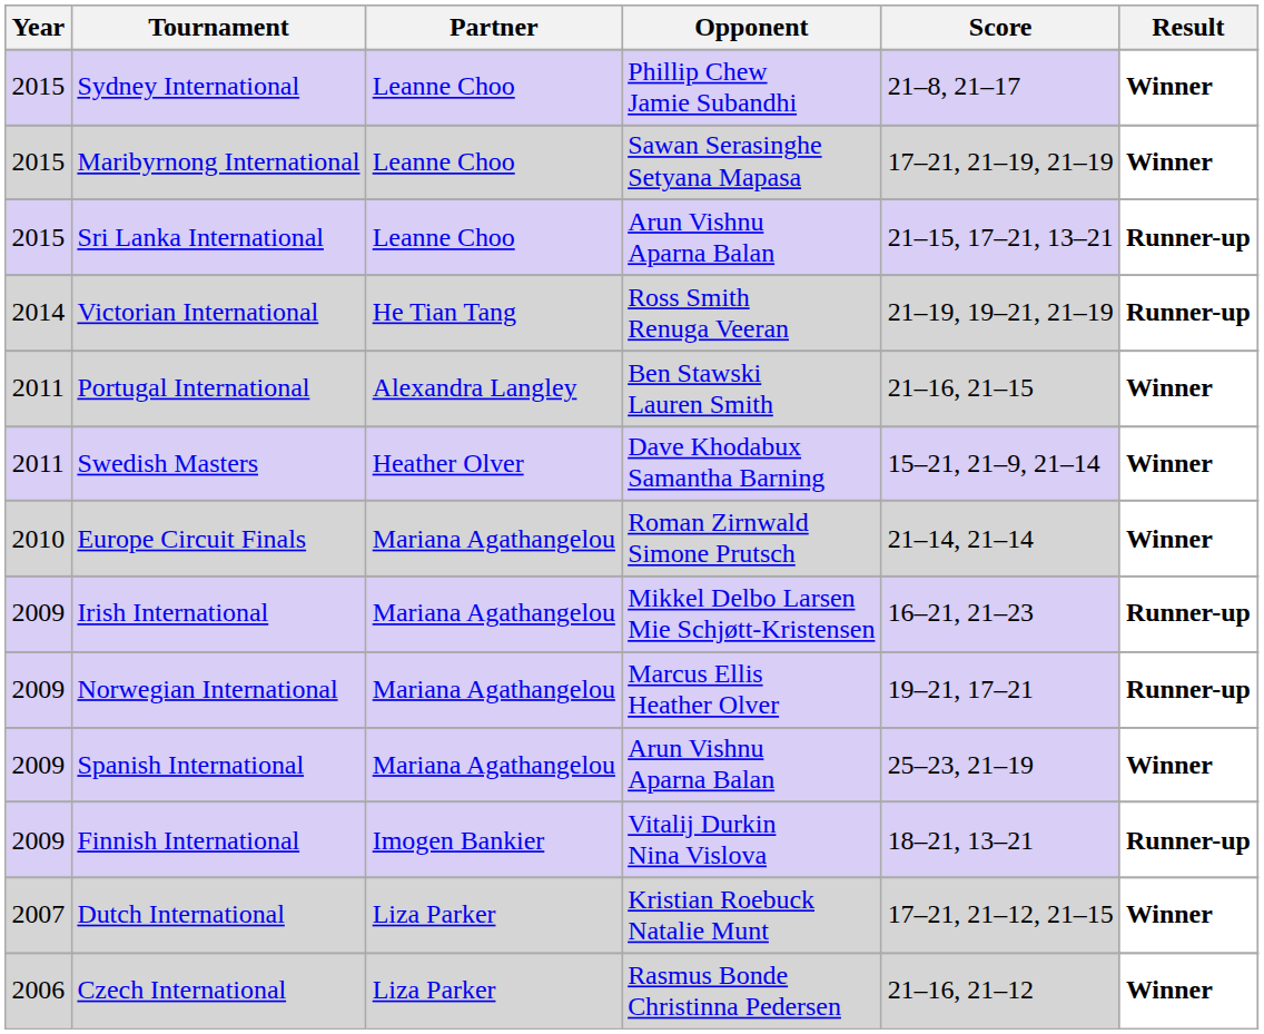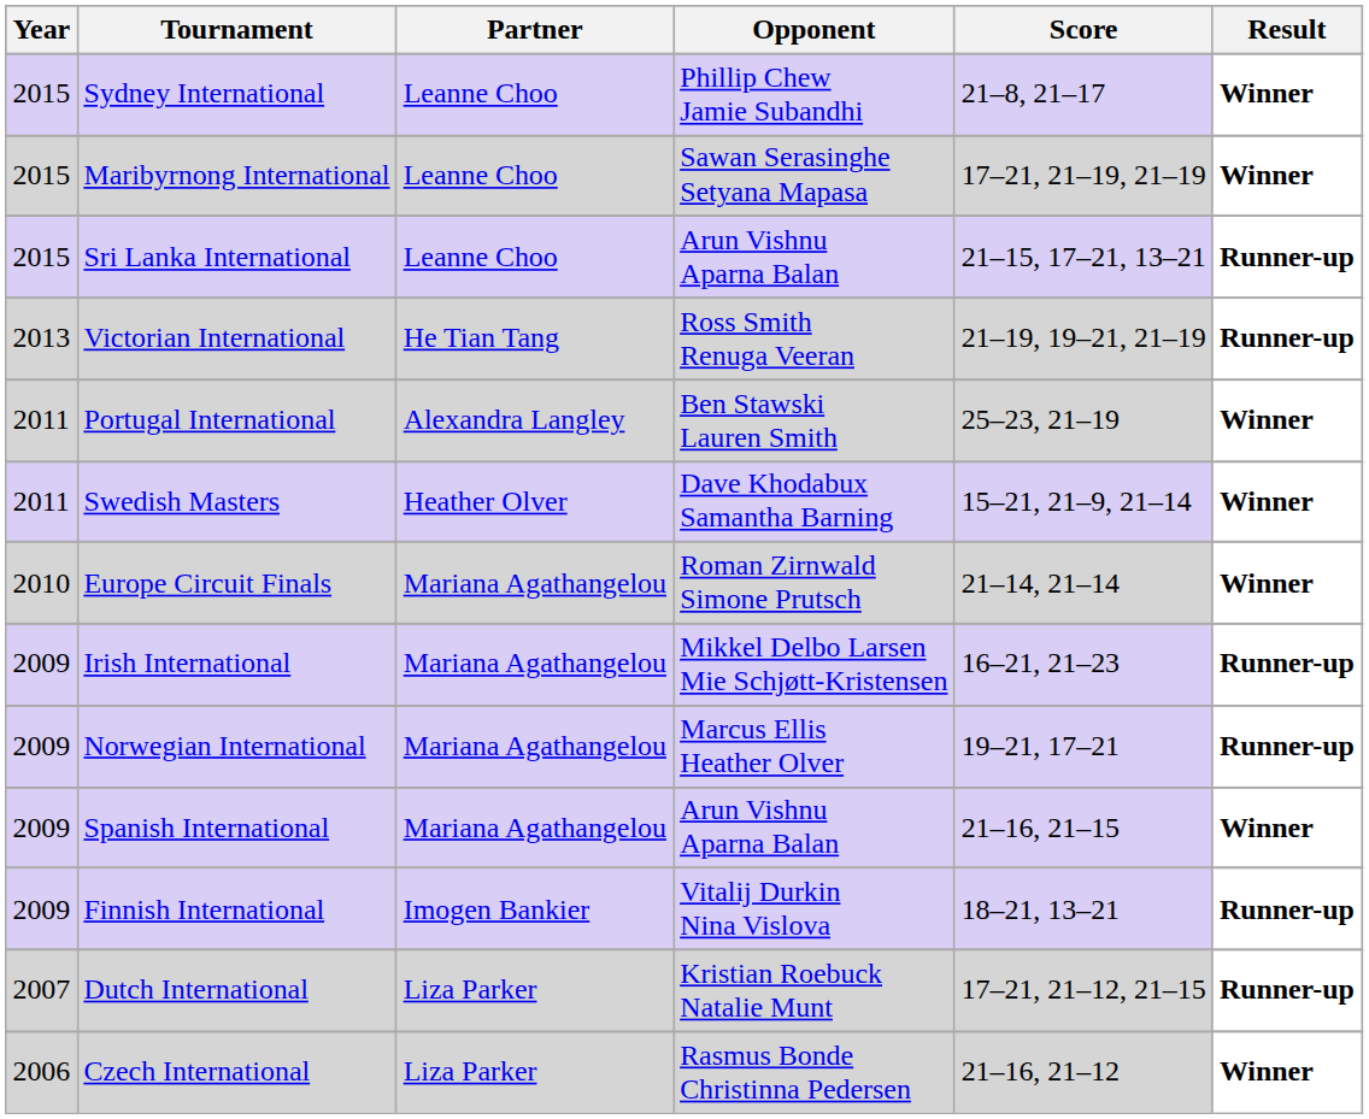Victorian International | Year: 2014 -> 2013
Portugal International | Score: 21–16, 21–15 -> 25–23, 21–19
Spanish International | Score: 25–23, 21–19 -> 21–16, 21–15
Dutch International | Result: Winner -> Runner-up
